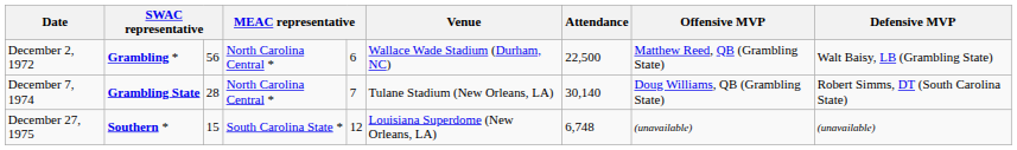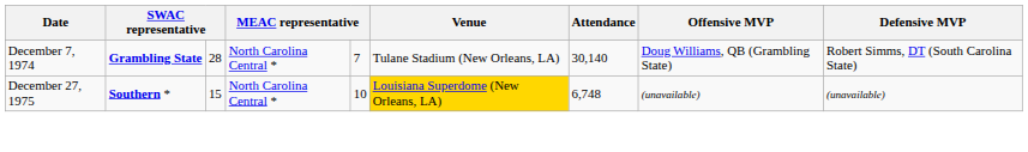- row: December 2, 1972 | Grambling * | 56 | North Carolina Central * | 6 | Wallace Wade Stadium (Durham, NC) | 22,500 | Matthew Reed, QB (Grambling State) | Walt Baisy, LB (Grambling State)
December 27, 1975 | column 4: South Carolina State * -> North Carolina Central *
December 27, 1975 | column 5: 12 -> 10
December 27, 1975 | Venue: no background -> gold background
